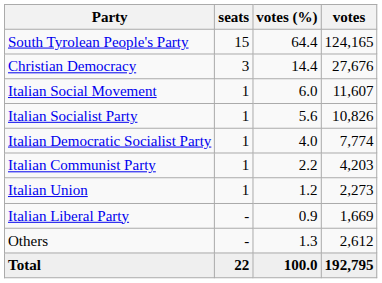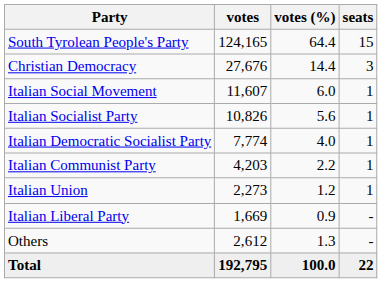columns swapped: votes <-> seats
